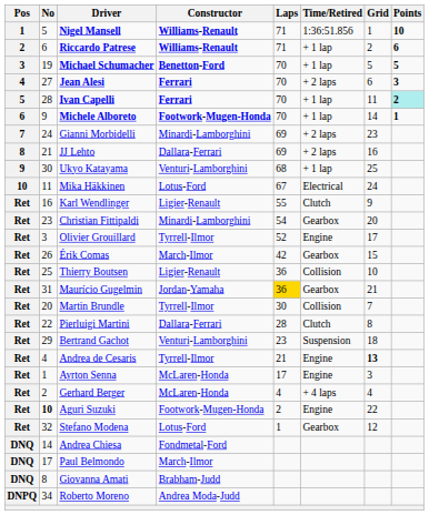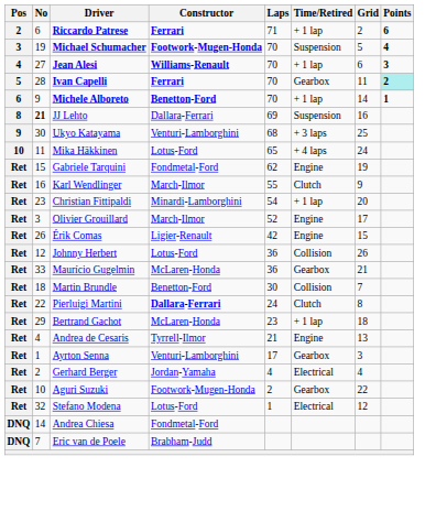- row: 1 | 5 | Nigel Mansell | Williams-Renault | 71 | 1:36:51.856 | 1 | 10
Riccardo Patrese | Constructor: Williams-Renault -> Ferrari
Michael Schumacher | Constructor: Benetton-Ford -> Footwork-Mugen-Honda
Michael Schumacher | Time/Retired: + 1 lap -> Suspension
Michael Schumacher | Points: 5 -> 4
Jean Alesi | Constructor: Ferrari -> Williams-Renault
Jean Alesi | Time/Retired: + 2 laps -> + 1 lap
Ivan Capelli | Time/Retired: + 1 lap -> Gearbox
Michele Alboreto | Constructor: Footwork-Mugen-Honda -> Benetton-Ford
- row: 7 | 24 | Gianni Morbidelli | Minardi-Lamborghini | 69 | + 2 laps | 23
JJ Lehto | No: normal -> bold
JJ Lehto | Time/Retired: + 2 laps -> Suspension
Ukyo Katayama | Time/Retired: + 1 lap -> + 3 laps
Mika Häkkinen | Laps: 67 -> 65
Mika Häkkinen | Time/Retired: Electrical -> + 4 laps
+ row: Ret | 15 | Gabriele Tarquini | Fondmetal-Ford | 62 | Engine | 19
Karl Wendlinger | Constructor: Ligier-Renault -> March-Ilmor
Christian Fittipaldi | Time/Retired: Gearbox -> + 1 lap
Olivier Grouillard | Constructor: Tyrrell-Ilmor -> March-Ilmor
Érik Comas | Constructor: March-Ilmor -> Ligier-Renault
Érik Comas | Time/Retired: Gearbox -> Engine
+ row: Ret | 12 | Johnny Herbert | Lotus-Ford | 36 | Collision | 26
- row: Ret | 25 | Thierry Boutsen | Ligier-Renault | 36 | Collision | 10
Maurício Gugelmin | No: 31 -> 33
Maurício Gugelmin | Constructor: Jordan-Yamaha -> McLaren-Honda
Maurício Gugelmin | Laps: gold background -> no background
Martin Brundle | No: 20 -> 18
Martin Brundle | Constructor: Tyrrell-Ilmor -> Benetton-Ford
Pierluigi Martini | Constructor: normal -> bold
Pierluigi Martini | Laps: 28 -> 24
Bertrand Gachot | Constructor: Venturi-Lamborghini -> McLaren-Honda
Bertrand Gachot | Time/Retired: Suspension -> + 1 lap
Andrea de Cesaris | Grid: bold -> normal
Ayrton Senna | Constructor: McLaren-Honda -> Venturi-Lamborghini
Ayrton Senna | Time/Retired: Engine -> Gearbox
Gerhard Berger | Constructor: McLaren-Honda -> Jordan-Yamaha
Gerhard Berger | Time/Retired: + 4 laps -> Electrical
Aguri Suzuki | No: bold -> normal
Aguri Suzuki | Time/Retired: Engine -> Gearbox
Stefano Modena | Time/Retired: Gearbox -> Electrical
- row: DNQ | 17 | Paul Belmondo | March-Ilmor
+ row: DNQ | 7 | Eric van de Poele | Brabham-Judd
- row: DNQ | 8 | Giovanna Amati | Brabham-Judd
- row: DNPQ | 34 | Roberto Moreno | Andrea Moda-Judd
